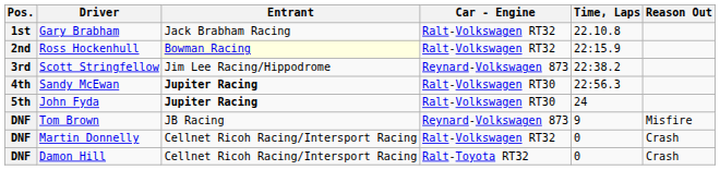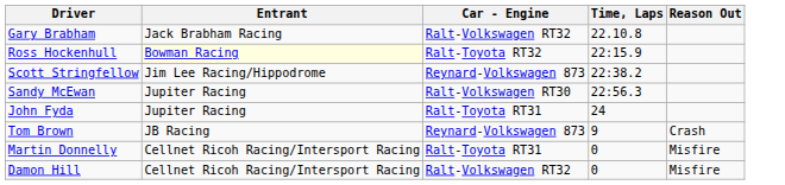- column: Pos. | 1st | 2nd | 3rd | 4th | 5th | DNF | DNF | DNF
Ross Hockenhull | Car - Engine: Ralt-Volkswagen RT32 -> Ralt-Toyota RT32
Sandy McEwan | Entrant: bold -> normal
John Fyda | Entrant: bold -> normal
John Fyda | Car - Engine: Ralt-Volkswagen RT30 -> Ralt-Toyota RT31
Tom Brown | Reason Out: Misfire -> Crash
Martin Donnelly | Car - Engine: Ralt-Volkswagen RT32 -> Ralt-Toyota RT31
Martin Donnelly | Reason Out: Crash -> Misfire
Damon Hill | Car - Engine: Ralt-Toyota RT32 -> Ralt-Volkswagen RT32
Damon Hill | Reason Out: Crash -> Misfire
